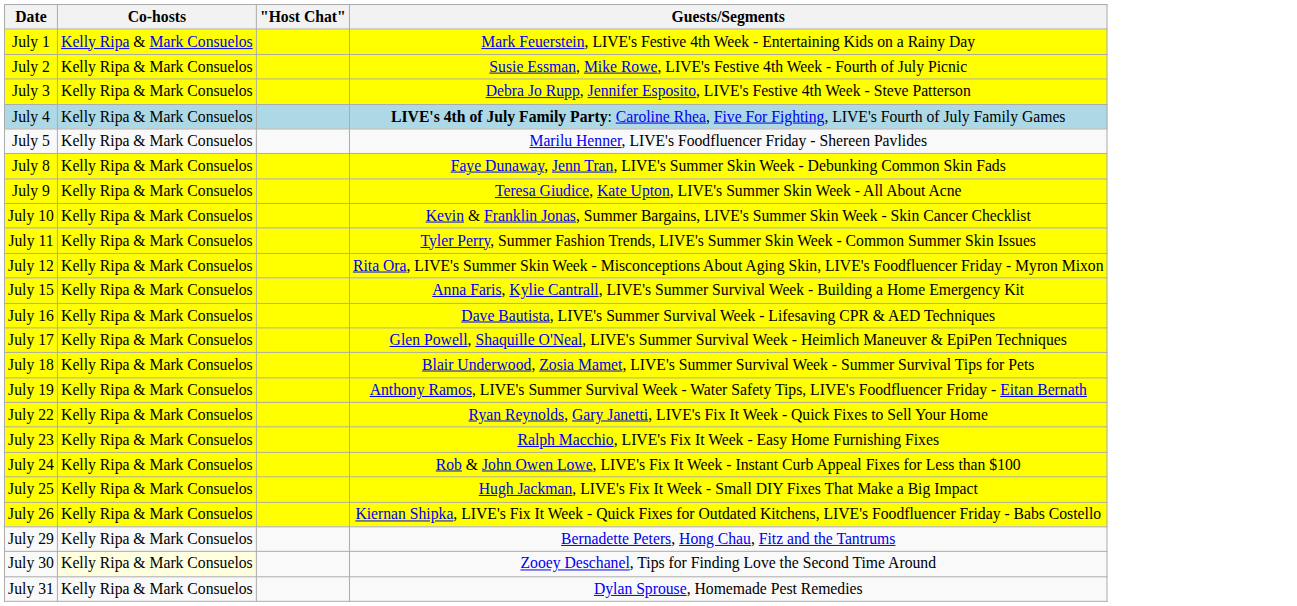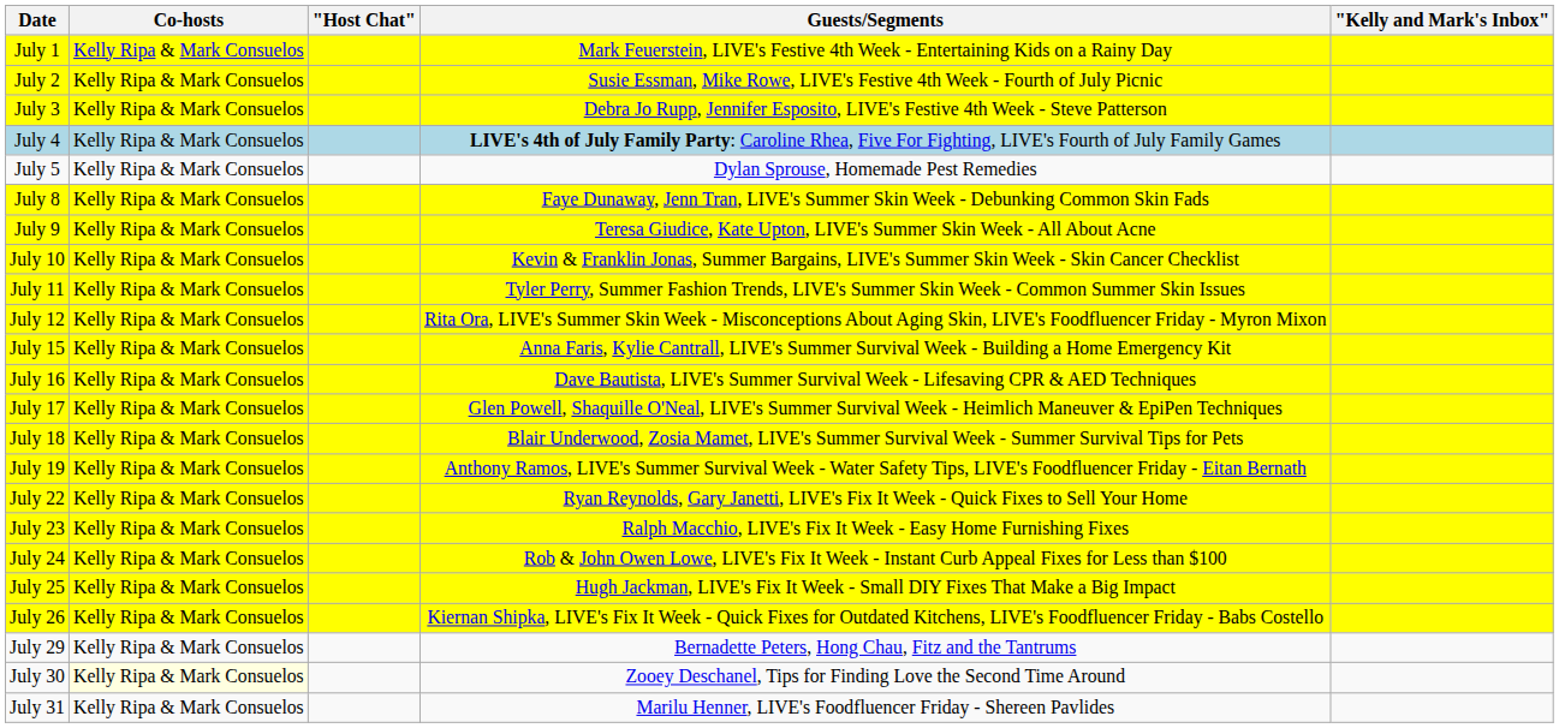+ column: "Kelly and Mark's Inbox"
July 5 | Guests/Segments: Marilu Henner, LIVE's Foodfluencer Friday - Shereen Pavlides -> Dylan Sprouse, Homemade Pest Remedies
July 31 | Guests/Segments: Dylan Sprouse, Homemade Pest Remedies -> Marilu Henner, LIVE's Foodfluencer Friday - Shereen Pavlides
